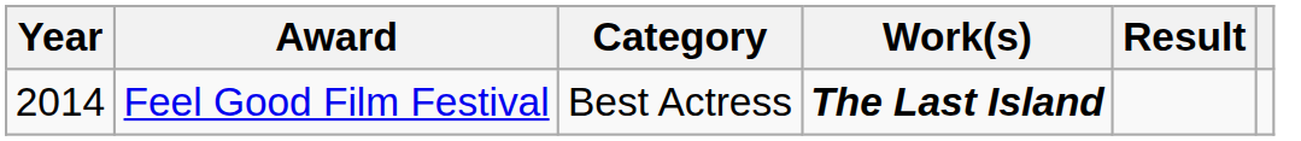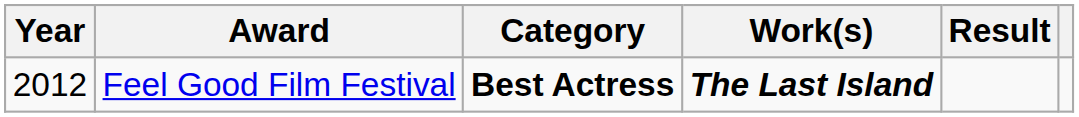Feel Good Film Festival | Year: 2014 -> 2012
Feel Good Film Festival | Category: normal -> bold
